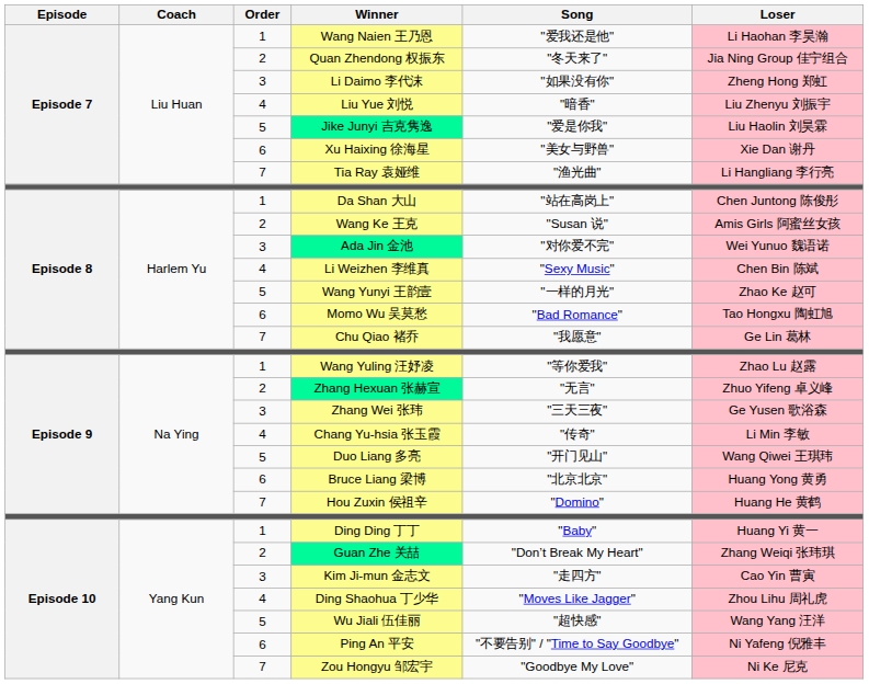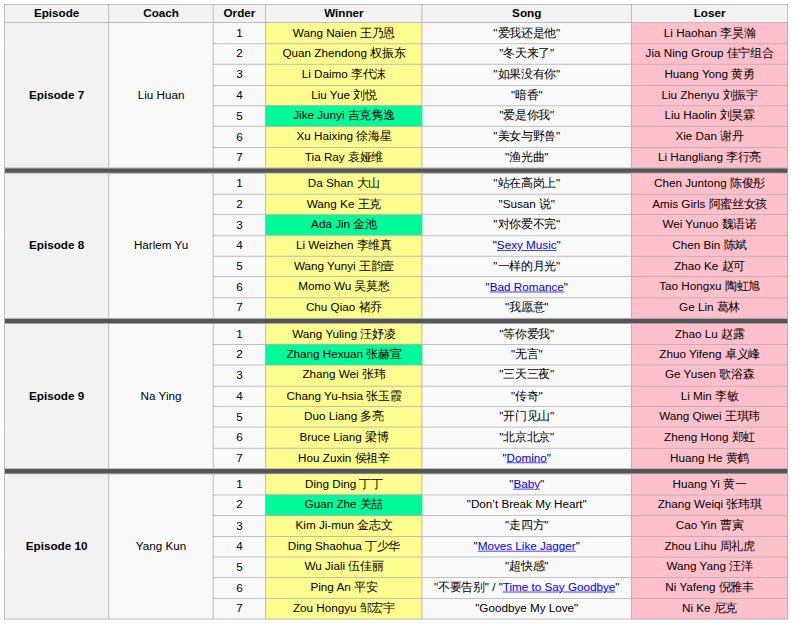Li Daimo 李代沫 | Loser: Zheng Hong 郑虹 -> Huang Yong 黄勇
Bruce Liang 梁博 | Loser: Huang Yong 黄勇 -> Zheng Hong 郑虹
